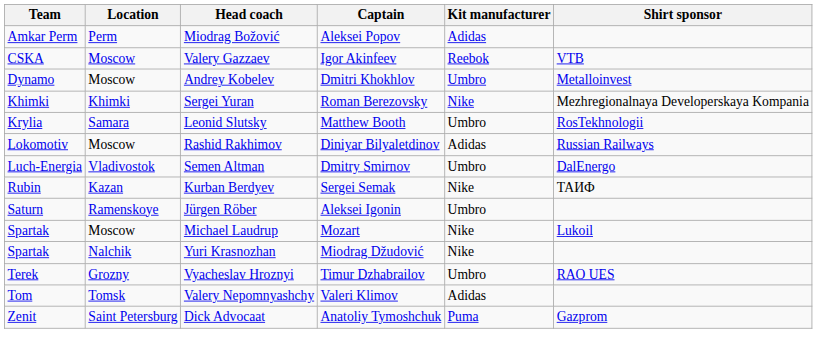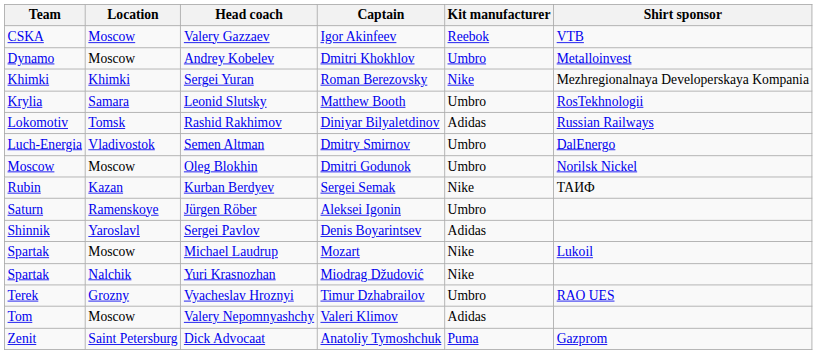- row: Amkar Perm | Perm | Miodrag Božović | Aleksei Popov | Adidas
Rashid Rakhimov | Location: Moscow -> Tomsk
+ row: Moscow | Moscow | Oleg Blokhin | Dmitri Godunok | Umbro | Norilsk Nickel
+ row: Shinnik | Yaroslavl | Sergei Pavlov | Denis Boyarintsev | Adidas
Valery Nepomnyashchy | Location: Tomsk -> Moscow
